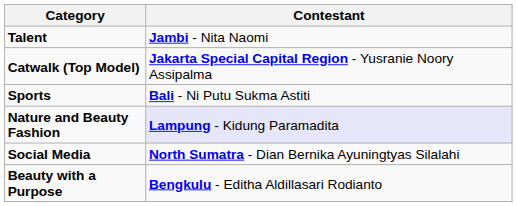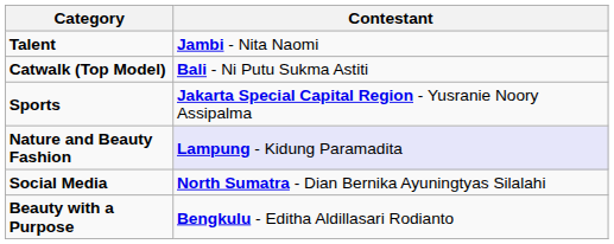Catwalk (Top Model) | Contestant: Jakarta Special Capital Region - Yusranie Noory Assipalma -> Bali - Ni Putu Sukma Astiti
Sports | Contestant: Bali - Ni Putu Sukma Astiti -> Jakarta Special Capital Region - Yusranie Noory Assipalma
